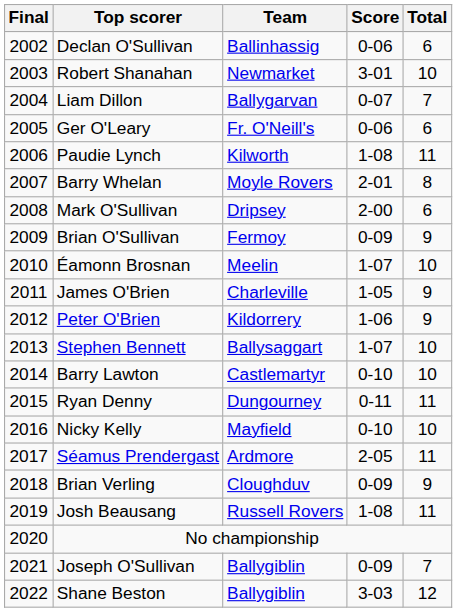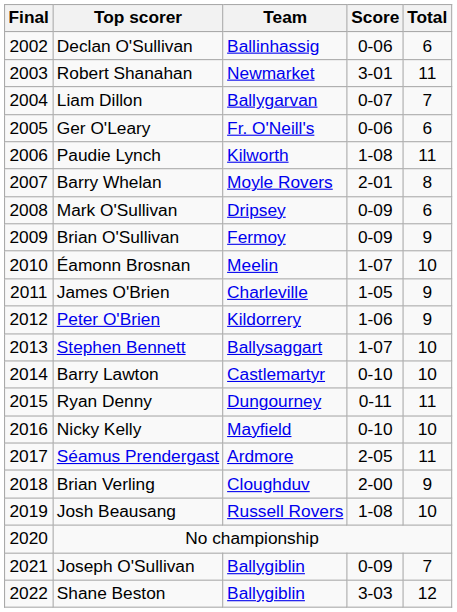Robert Shanahan | Total: 10 -> 11
Mark O'Sullivan | Score: 2-00 -> 0-09
Brian Verling | Score: 0-09 -> 2-00
Josh Beausang | Total: 11 -> 10
